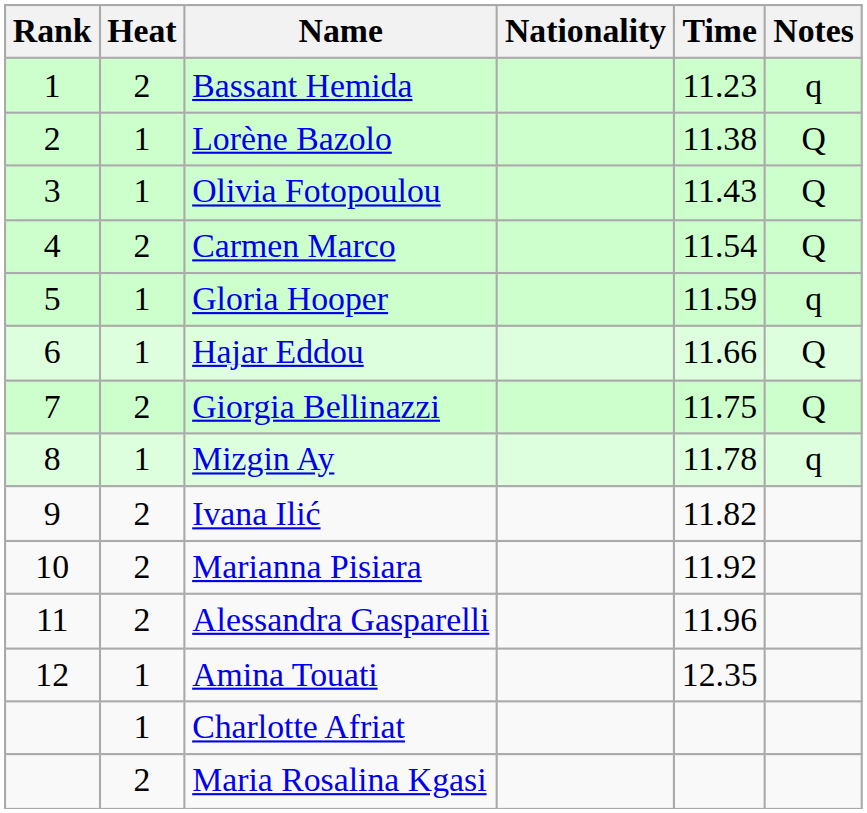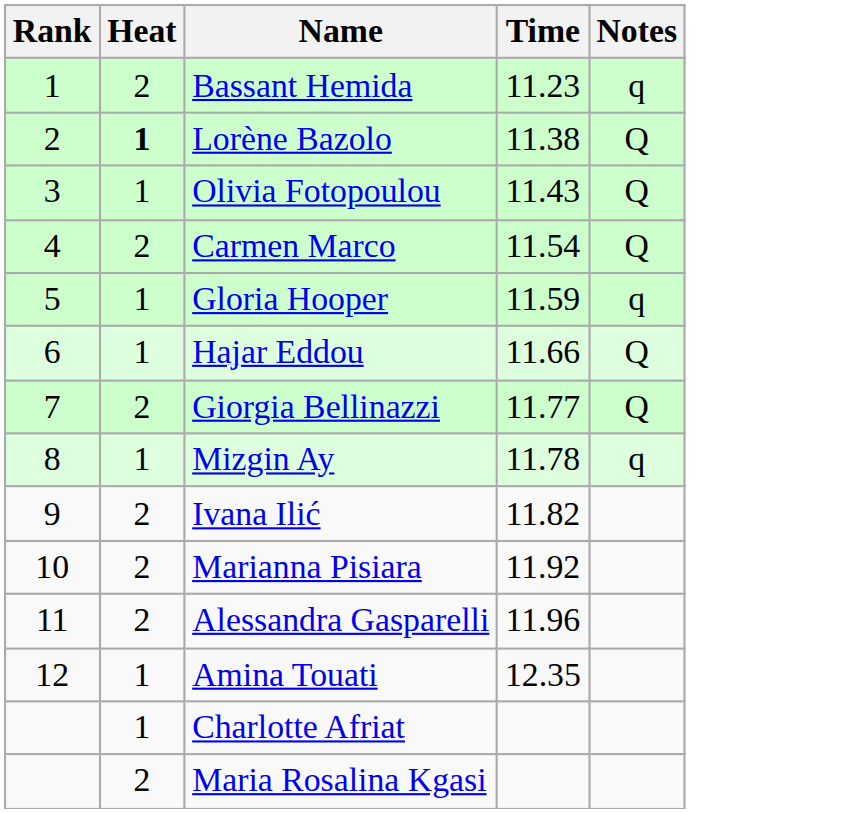- column: Nationality
Lorène Bazolo | Heat: normal -> bold
Giorgia Bellinazzi | Time: 11.75 -> 11.77
